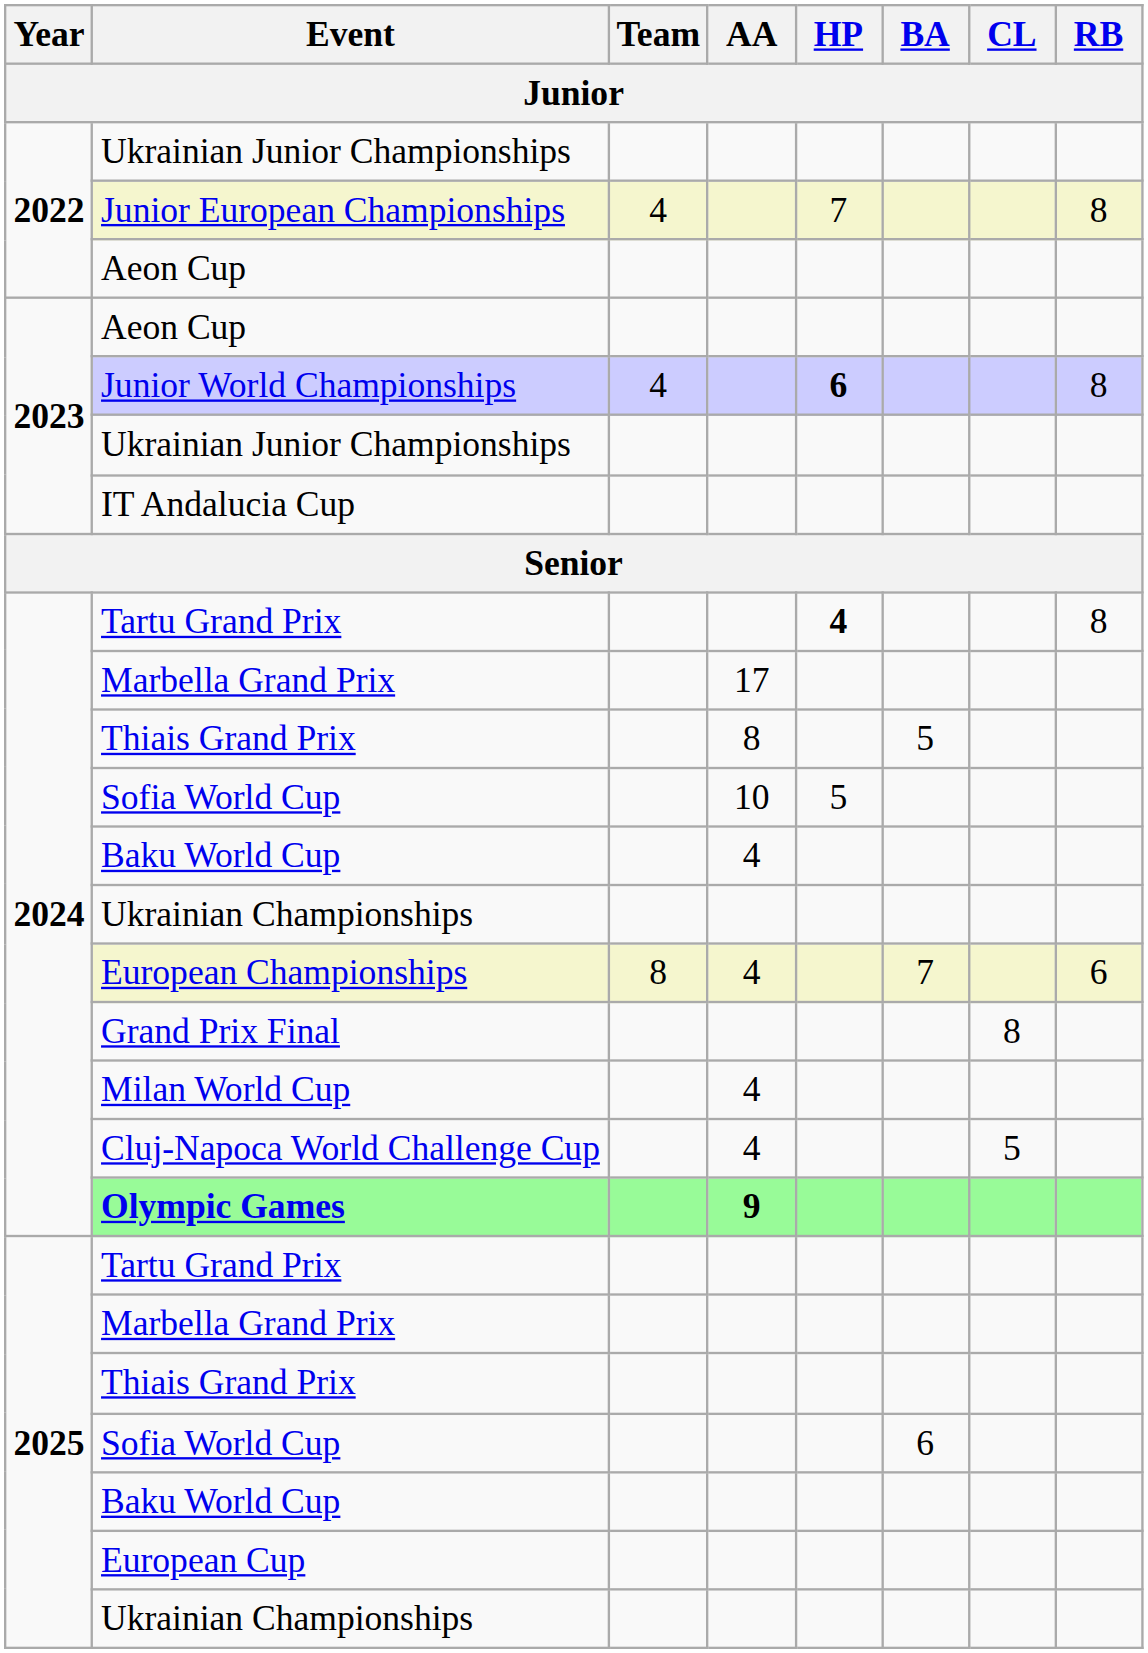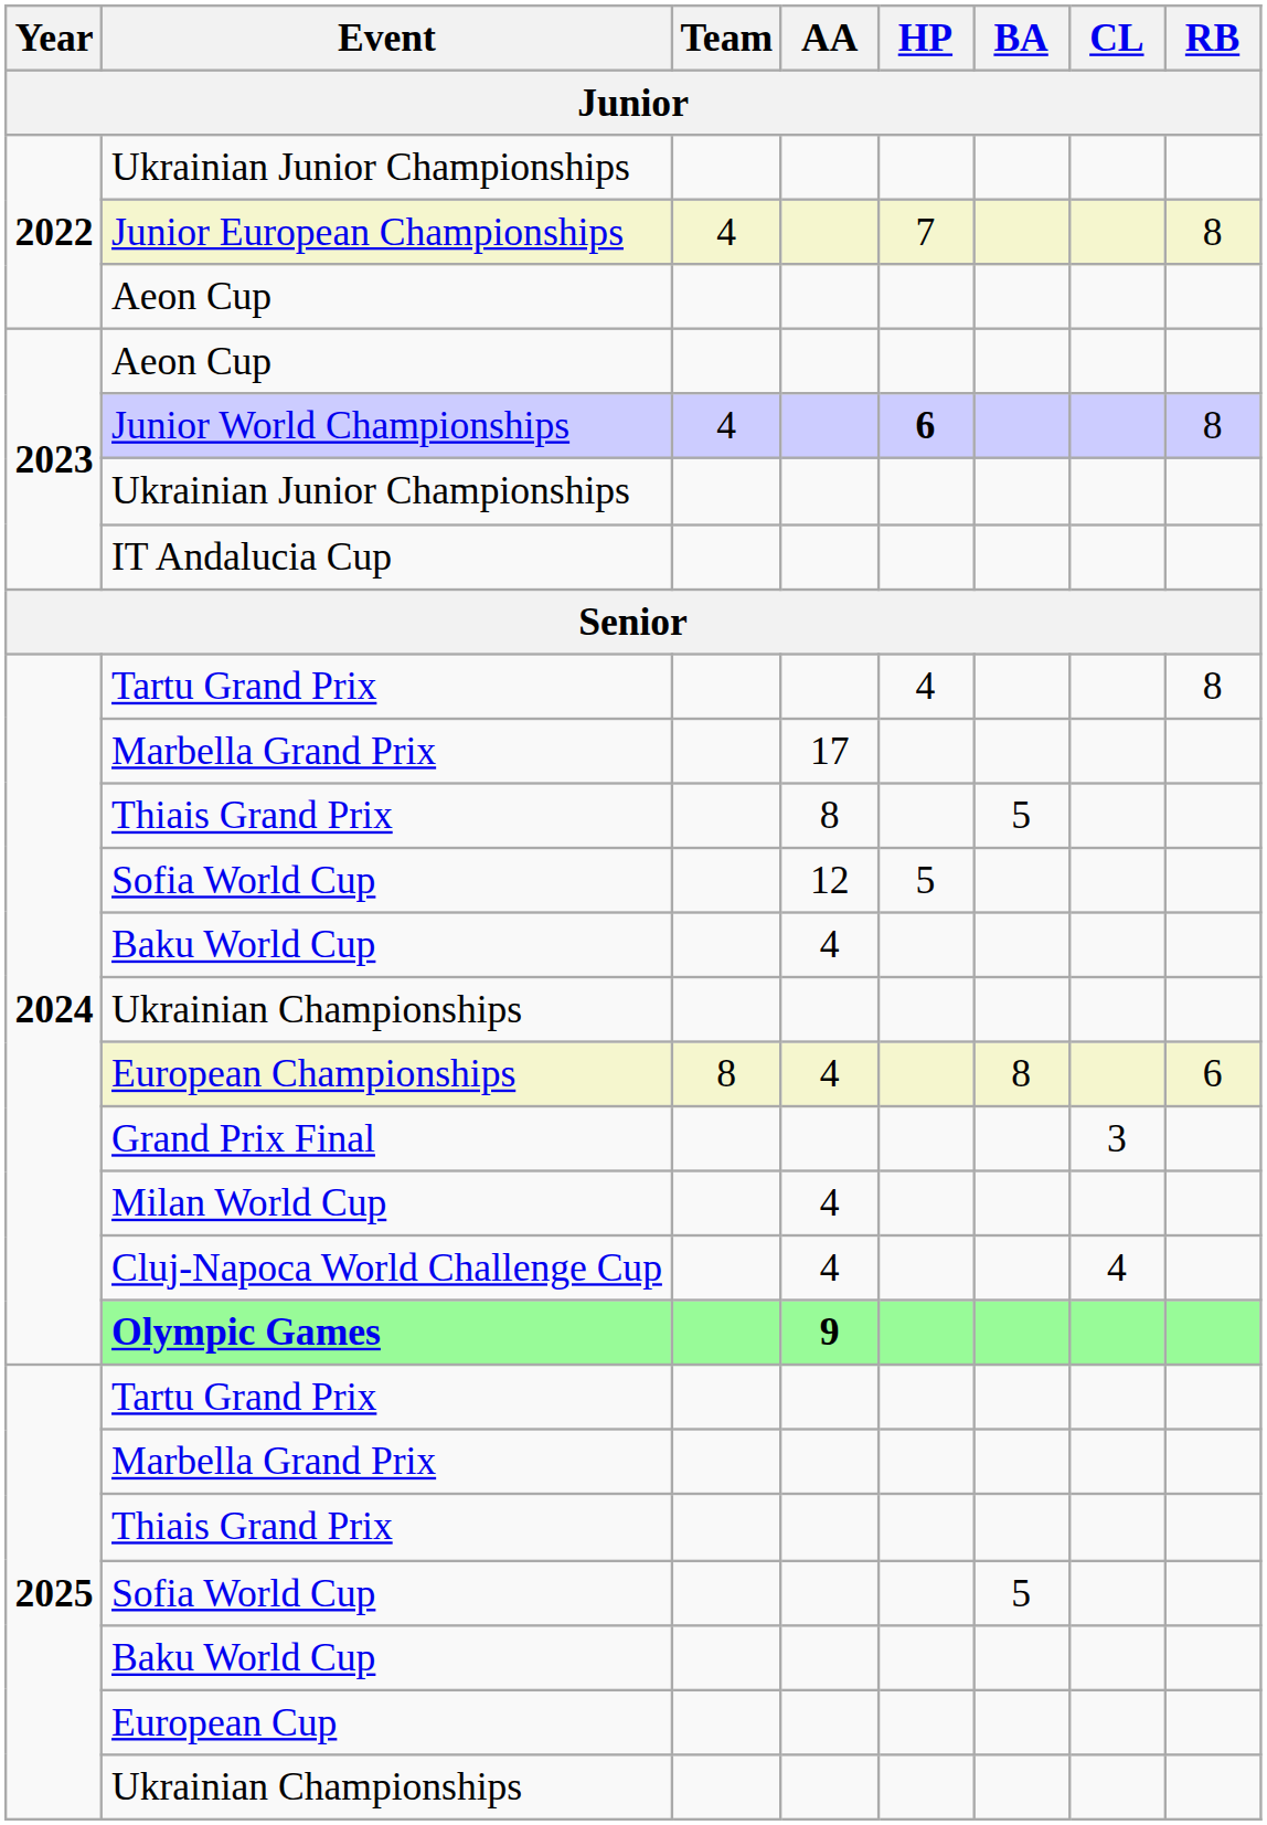2024 / Tartu Grand Prix | HP: bold -> normal
2024 / Sofia World Cup | AA: 10 -> 12
European Championships | BA: 7 -> 8
Grand Prix Final | CL: 8 -> 3
Cluj-Napoca World Challenge Cup | CL: 5 -> 4
2025 / Sofia World Cup | BA: 6 -> 5
